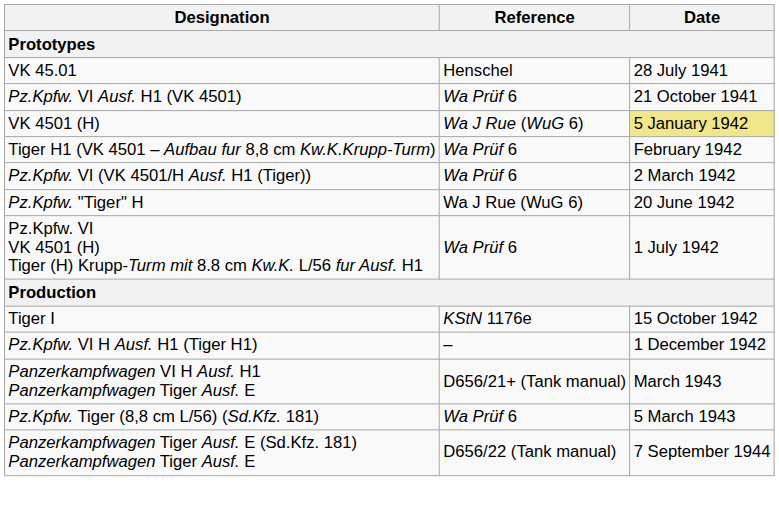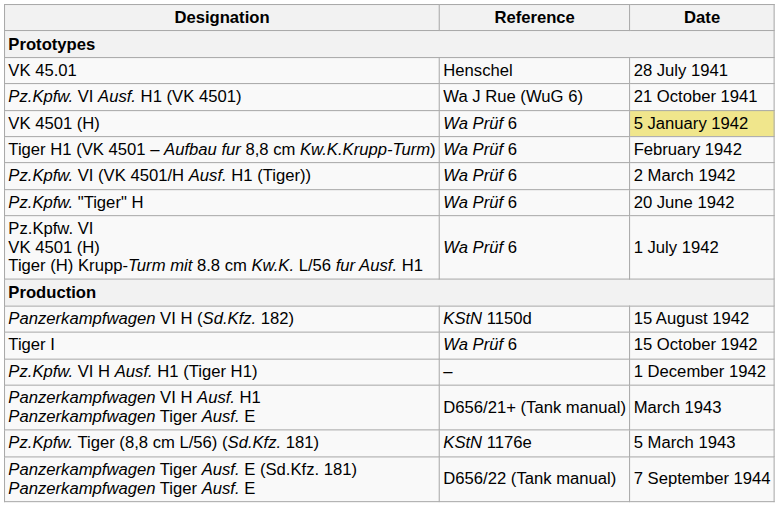Pz.Kpfw. VI Ausf. H1 (VK 4501) | Reference: Wa Prüf 6 -> Wa J Rue (WuG 6)
VK 4501 (H) | Reference: Wa J Rue (WuG 6) -> Wa Prüf 6
Pz.Kpfw. "Tiger" H | Reference: Wa J Rue (WuG 6) -> Wa Prüf 6
+ row: Panzerkampfwagen VI H (Sd.Kfz. 182) | KStN 1150d | 15 August 1942
Tiger I | Reference: KStN 1176e -> Wa Prüf 6
Pz.Kpfw. Tiger (8,8 cm L/56) (Sd.Kfz. 181) | Reference: Wa Prüf 6 -> KStN 1176e
